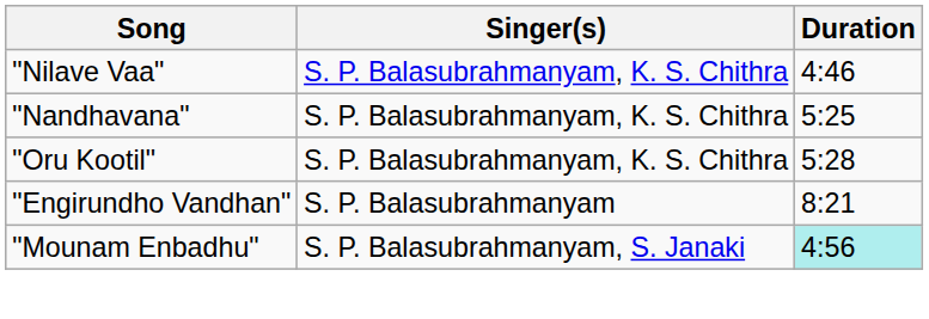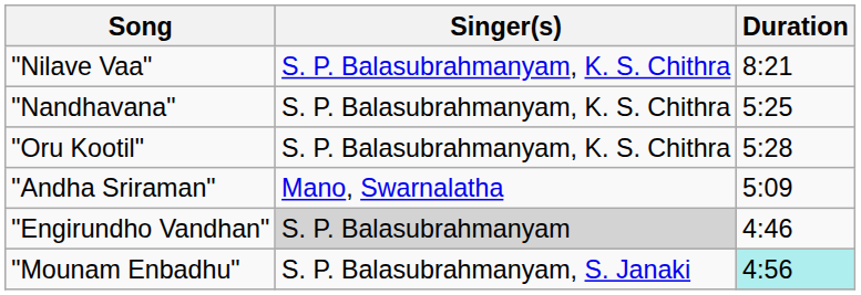"Nilave Vaa" | Duration: 4:46 -> 8:21
+ row: "Andha Sriraman" | Mano, Swarnalatha | 5:09
"Engirundho Vandhan" | Singer(s): no background -> lightgrey background
"Engirundho Vandhan" | Duration: 8:21 -> 4:46
